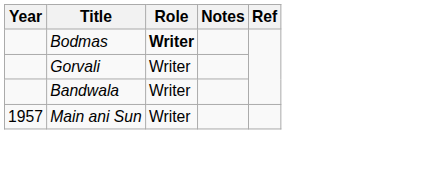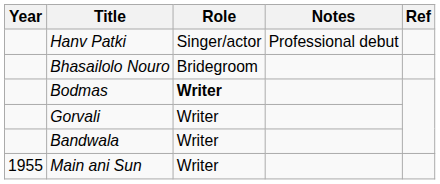+ row: Hanv Patki | Singer/actor | Professional debut
+ row: Bhasailolo Nouro | Bridegroom
Main ani Sun | Year: 1957 -> 1955
